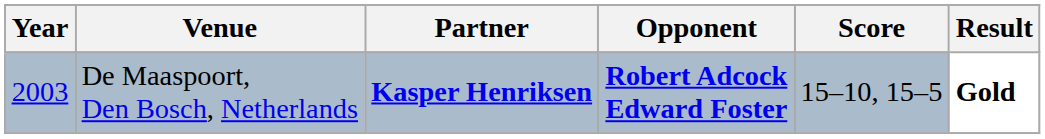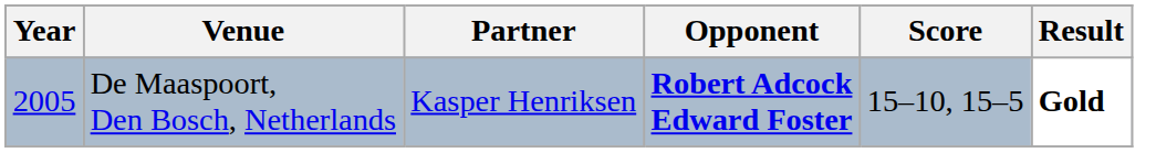De Maaspoort, Den Bosch, Netherlands | Year: 2003 -> 2005
De Maaspoort, Den Bosch, Netherlands | Partner: bold -> normal
